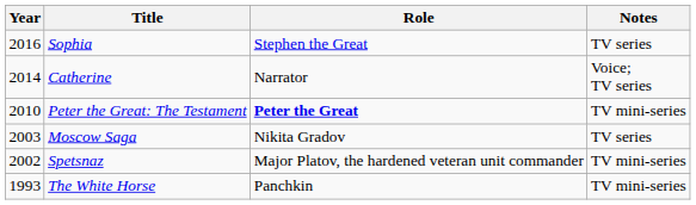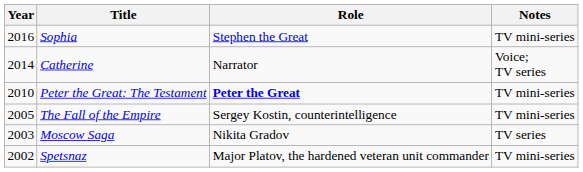Sophia | Notes: TV series -> TV mini-series
+ row: 2005 | The Fall of the Empire | Sergey Kostin, counterintelligence | TV mini-series
- row: 1993 | The White Horse | Panchkin | TV mini-series
